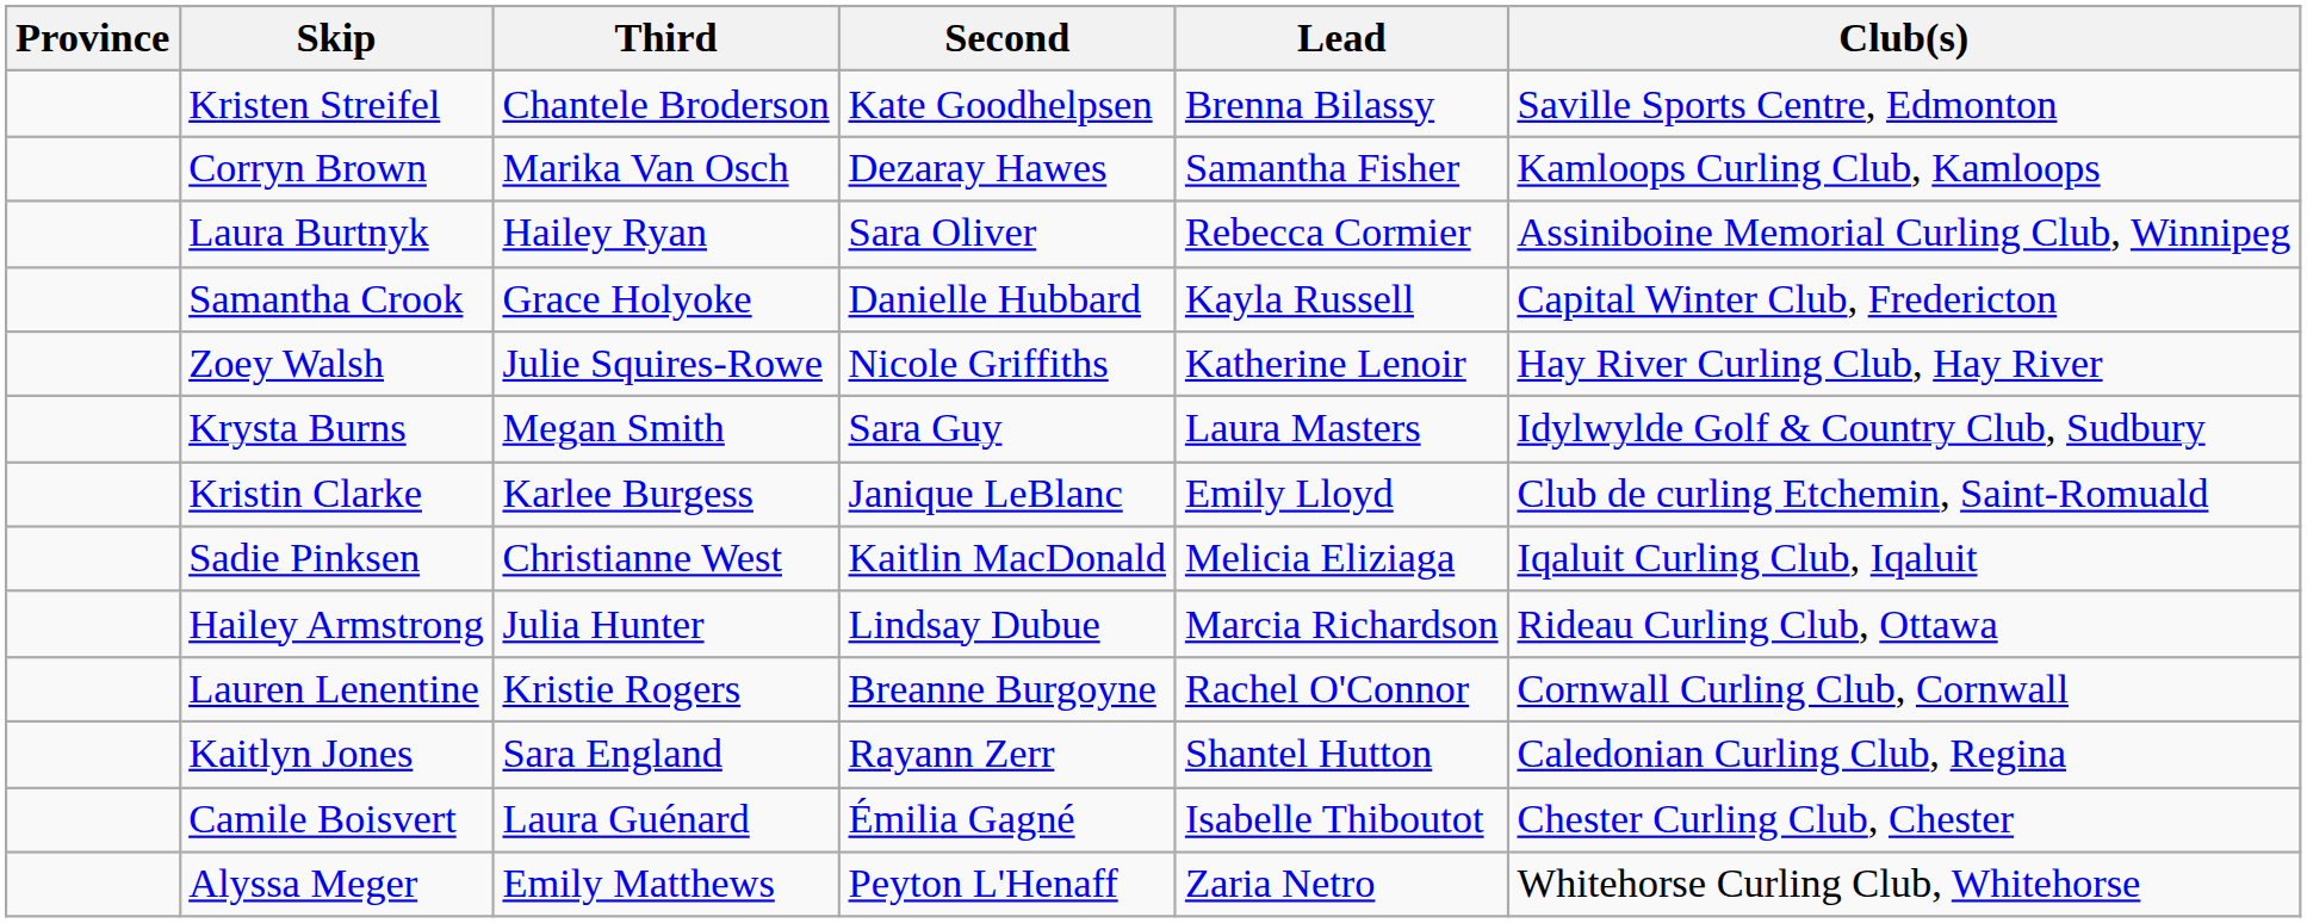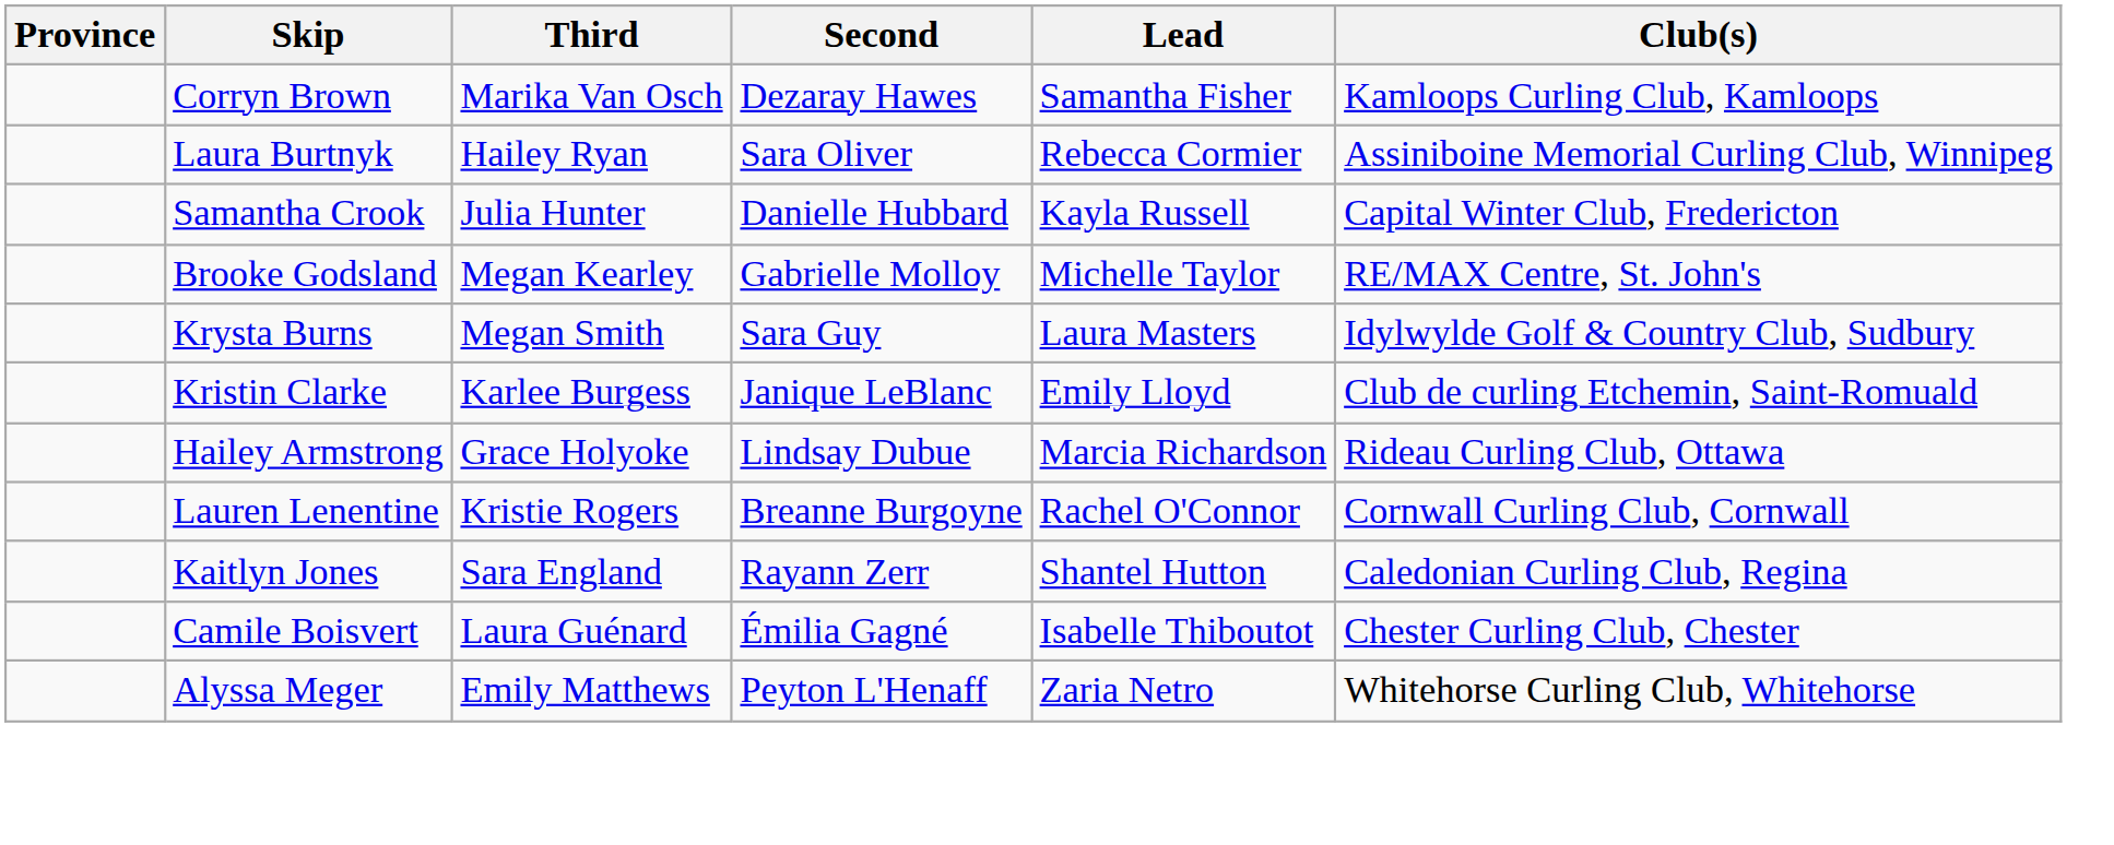- row: Kristen Streifel | Chantele Broderson | Kate Goodhelpsen | Brenna Bilassy | Saville Sports Centre, Edmonton
Samantha Crook | Third: Grace Holyoke -> Julia Hunter
+ row: Brooke Godsland | Megan Kearley | Gabrielle Molloy | Michelle Taylor | RE/MAX Centre, St. John's
- row: Zoey Walsh | Julie Squires-Rowe | Nicole Griffiths | Katherine Lenoir | Hay River Curling Club, Hay River
- row: Sadie Pinksen | Christianne West | Kaitlin MacDonald | Melicia Eliziaga | Iqaluit Curling Club, Iqaluit
Hailey Armstrong | Third: Julia Hunter -> Grace Holyoke
